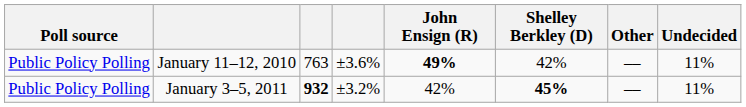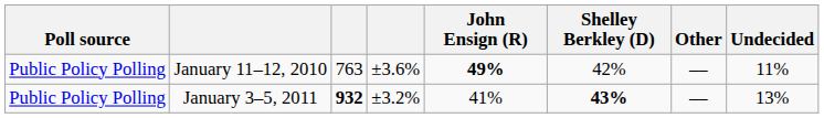January 3–5, 2011 | John Ensign (R): 42% -> 41%
January 3–5, 2011 | Shelley Berkley (D): 45% -> 43%
January 3–5, 2011 | Undecided: 11% -> 13%
